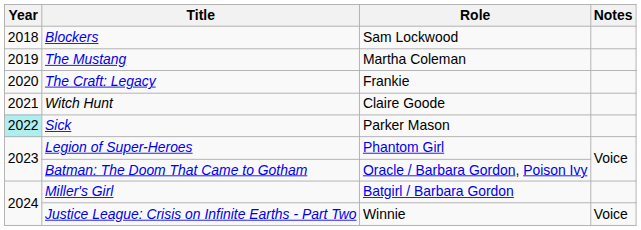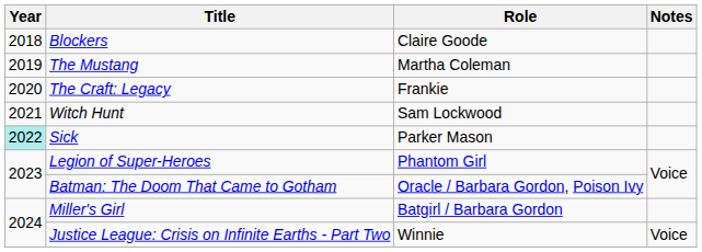Blockers | Role: Sam Lockwood -> Claire Goode
Witch Hunt | Role: Claire Goode -> Sam Lockwood
